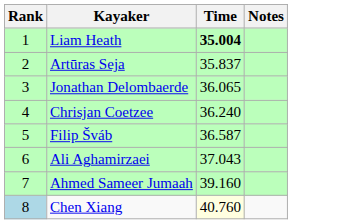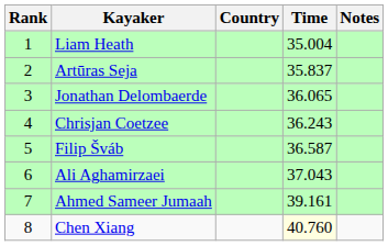+ column: Country
Liam Heath | Time: bold -> normal
Chrisjan Coetzee | Time: 36.240 -> 36.243
Ahmed Sameer Jumaah | Time: 39.160 -> 39.161
Chen Xiang | Rank: lightblue background -> no background
